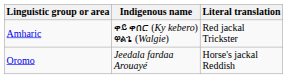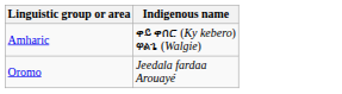- column: Literal translation | Red jackal Trickster | Horse's jackal Reddish
